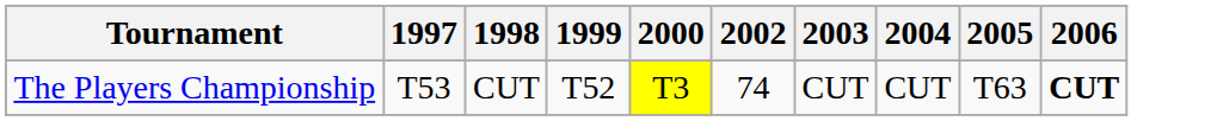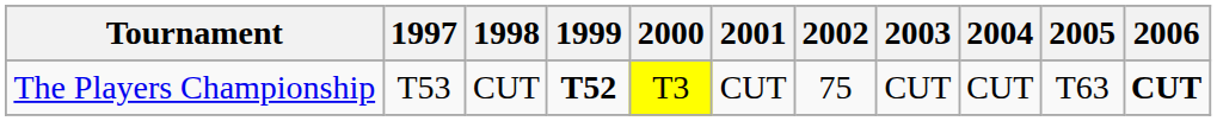+ column: 2001 | CUT
The Players Championship | 1999: normal -> bold
The Players Championship | 2002: 74 -> 75
